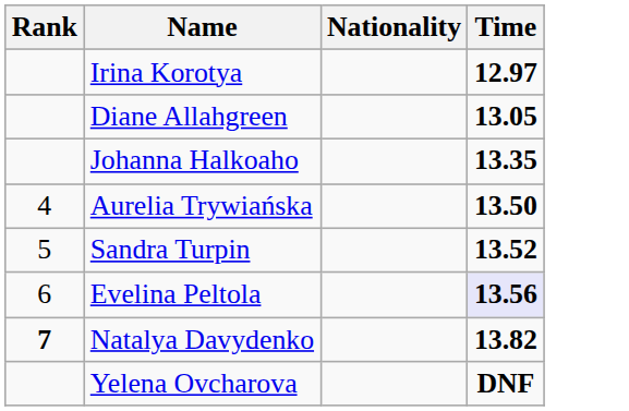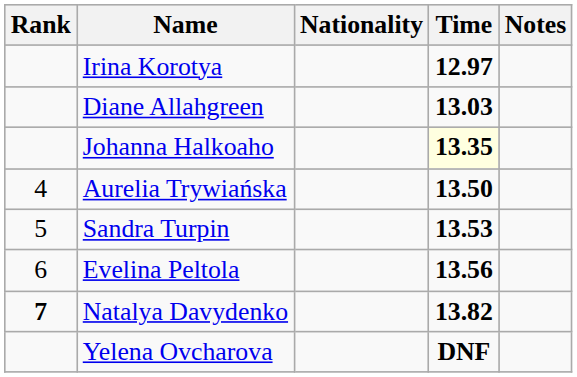+ column: Notes
Diane Allahgreen | Time: 13.05 -> 13.03
Johanna Halkoaho | Time: no background -> lightyellow background
Sandra Turpin | Time: 13.52 -> 13.53
Evelina Peltola | Time: lavender background -> no background
